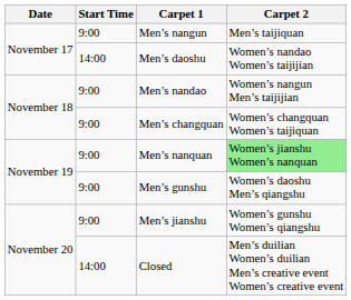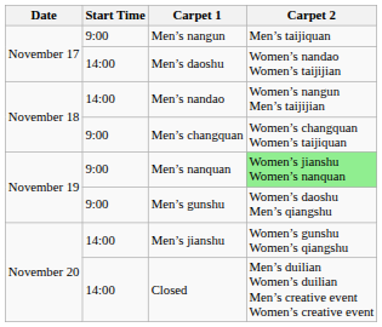Men’s nandao | Start Time: 9:00 -> 14:00
Men’s jianshu | Start Time: 9:00 -> 14:00
